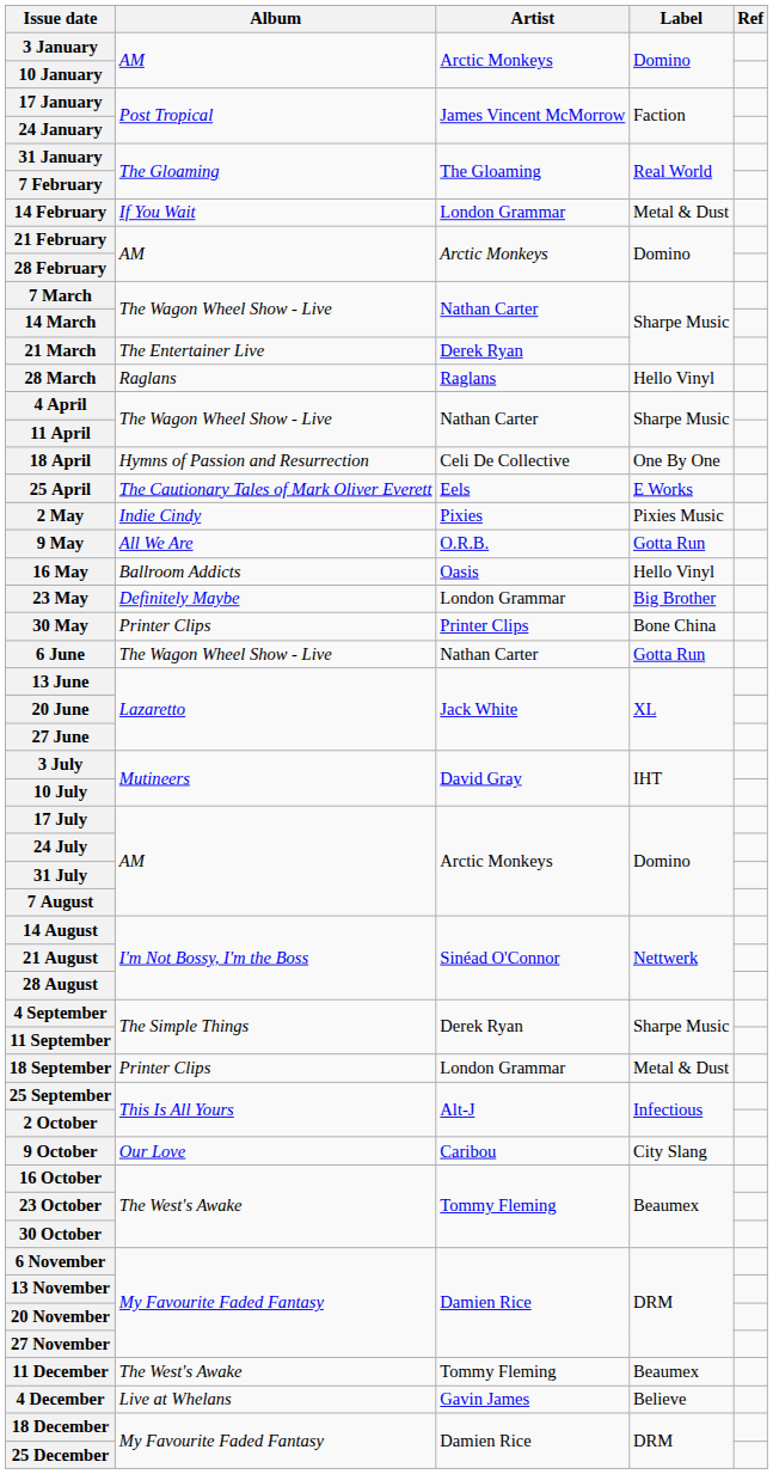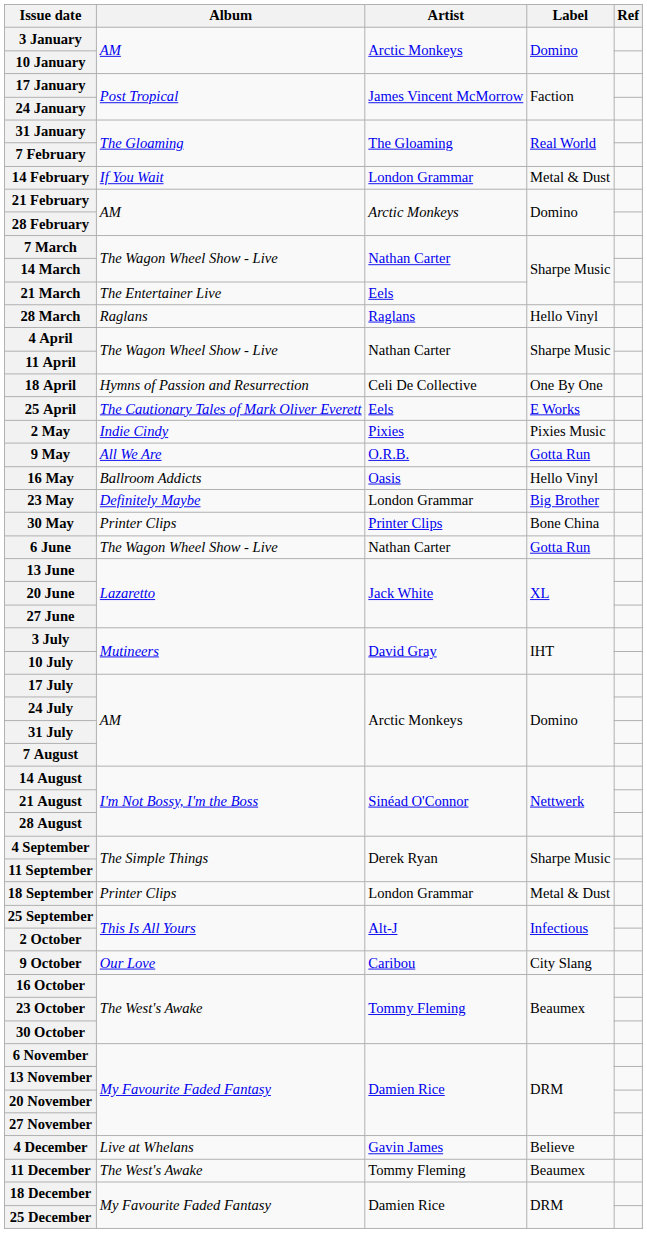21 March | Artist: Derek Ryan -> Eels
rows swapped: 4 December <-> 11 December
